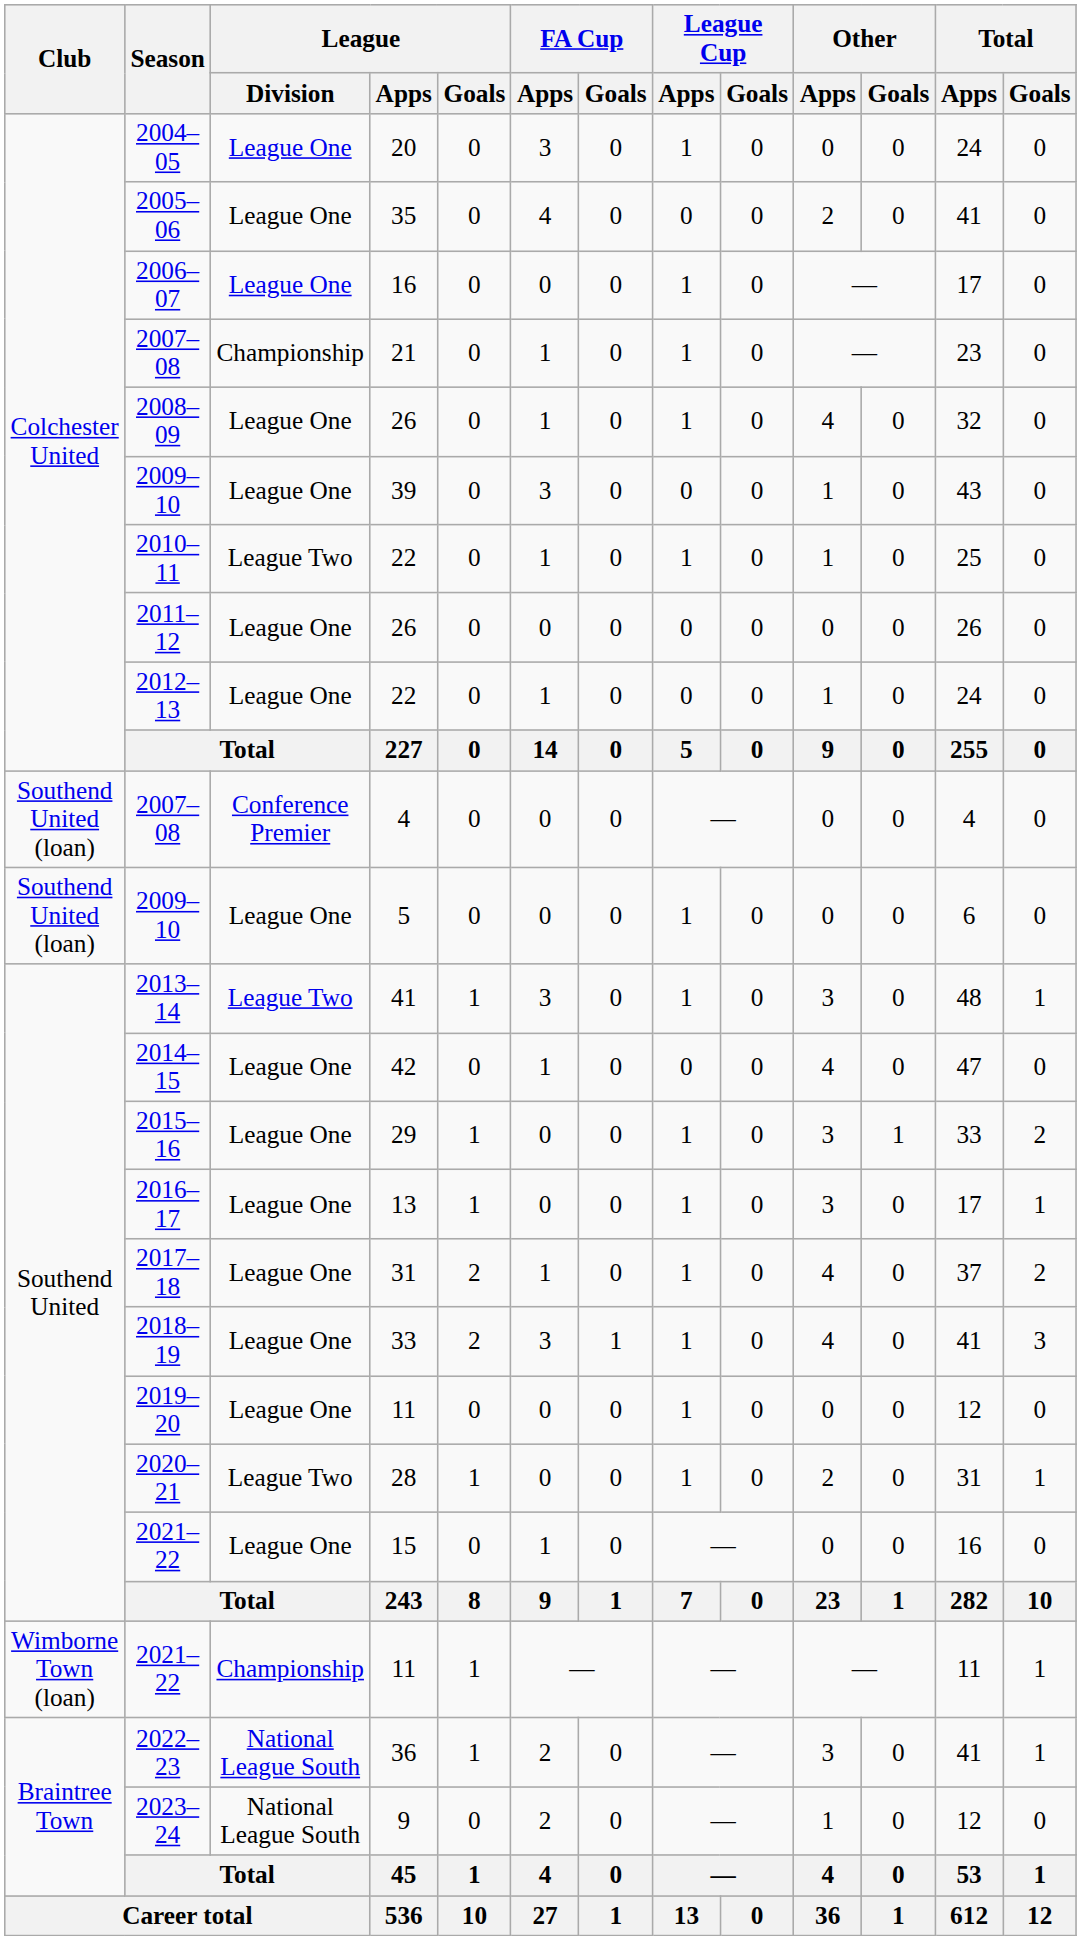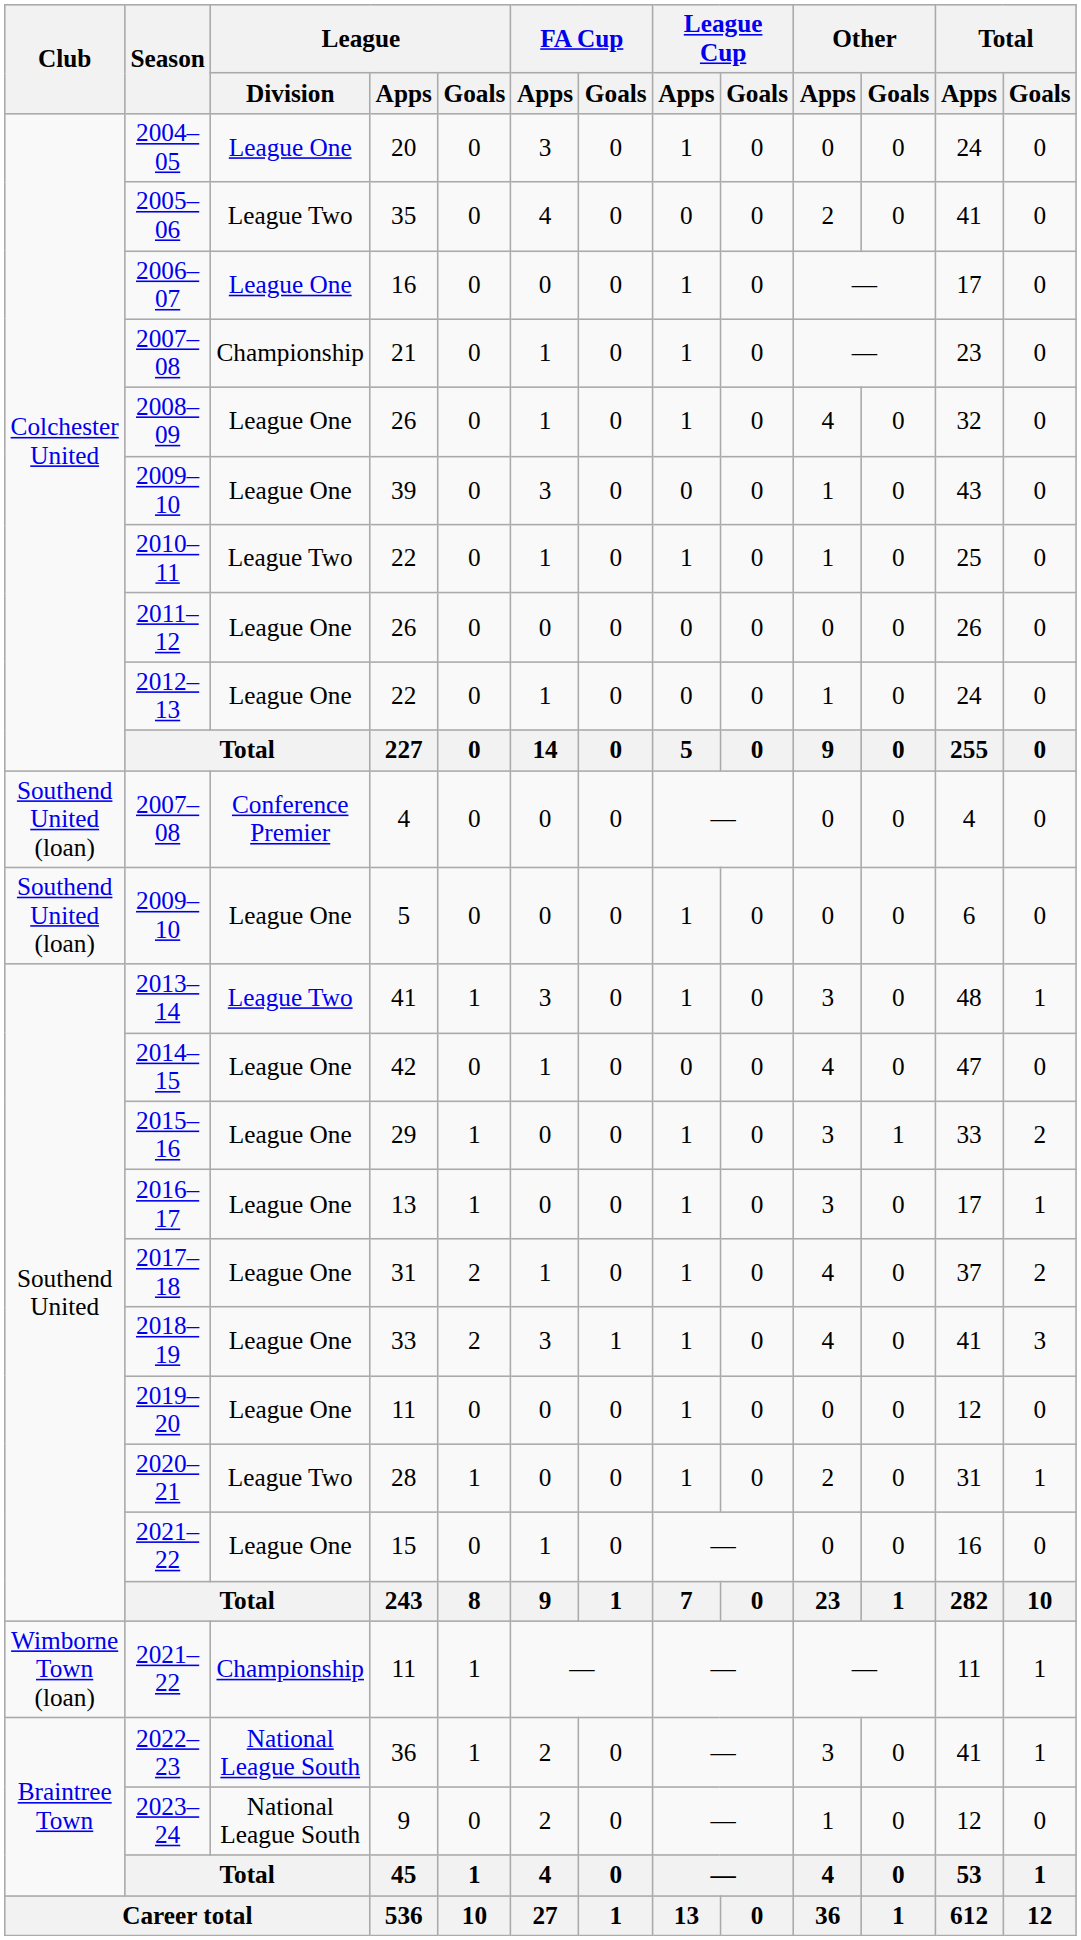2005–06 | League / Division: League One -> League Two
